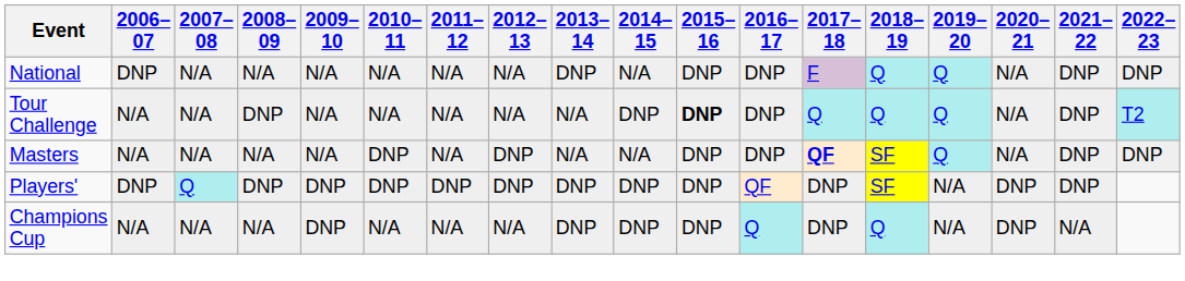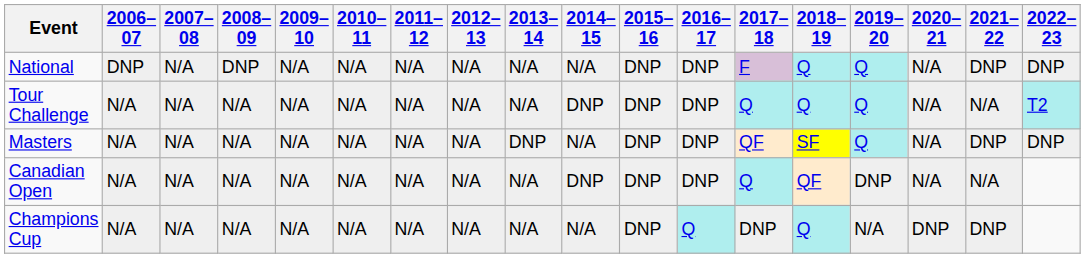National | 2008–09: N/A -> DNP
National | 2013–14: DNP -> N/A
Tour Challenge | 2008–09: DNP -> N/A
Tour Challenge | 2015–16: bold -> normal
Tour Challenge | 2021–22: DNP -> N/A
Masters | 2010–11: DNP -> N/A
Masters | 2012–13: DNP -> N/A
Masters | 2013–14: N/A -> DNP
Masters | 2017–18: bold -> normal
+ row: Canadian Open | N/A | N/A | N/A | N/A | N/A | N/A | N/A | N/A | DNP | DNP | DNP | Q | QF | DNP | N/A | N/A
- row: Players' | DNP | Q | DNP | DNP | DNP | DNP | DNP | DNP | DNP | DNP | QF | DNP | SF | N/A | DNP | DNP
Champions Cup | 2009–10: DNP -> N/A
Champions Cup | 2013–14: DNP -> N/A
Champions Cup | 2014–15: DNP -> N/A
Champions Cup | 2021–22: N/A -> DNP
